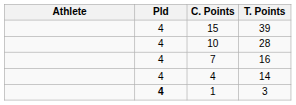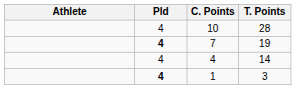- row: 4 | 15 | 39
7 | Pld: normal -> bold
7 | T. Points: 16 -> 19
